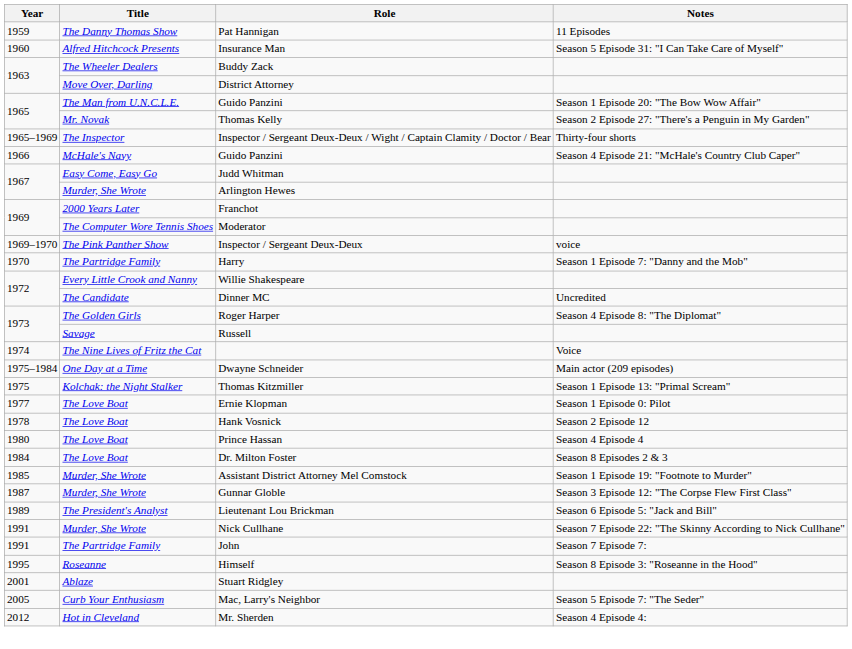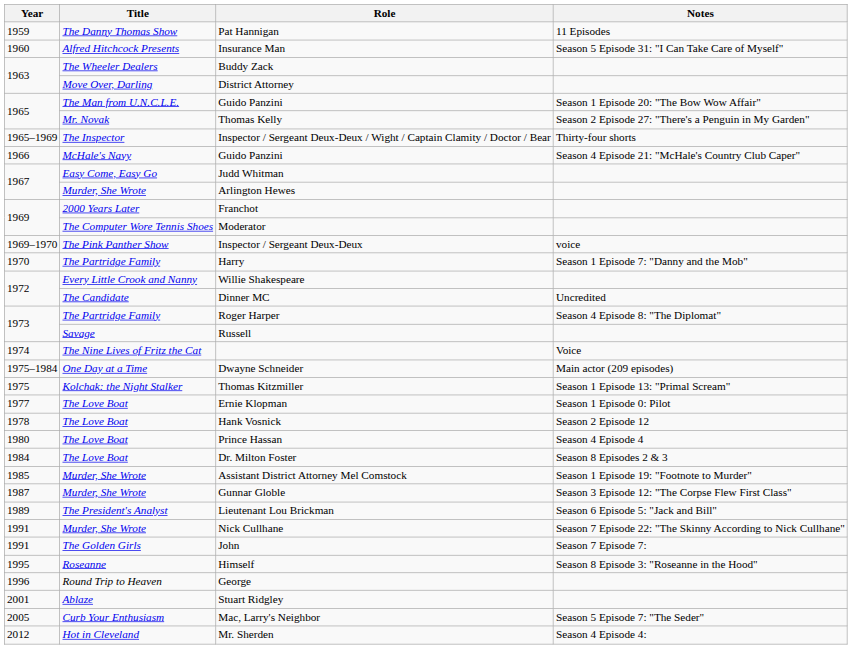Roger Harper | Title: The Golden Girls -> The Partridge Family
John | Title: The Partridge Family -> The Golden Girls
+ row: 1996 | Round Trip to Heaven | George
